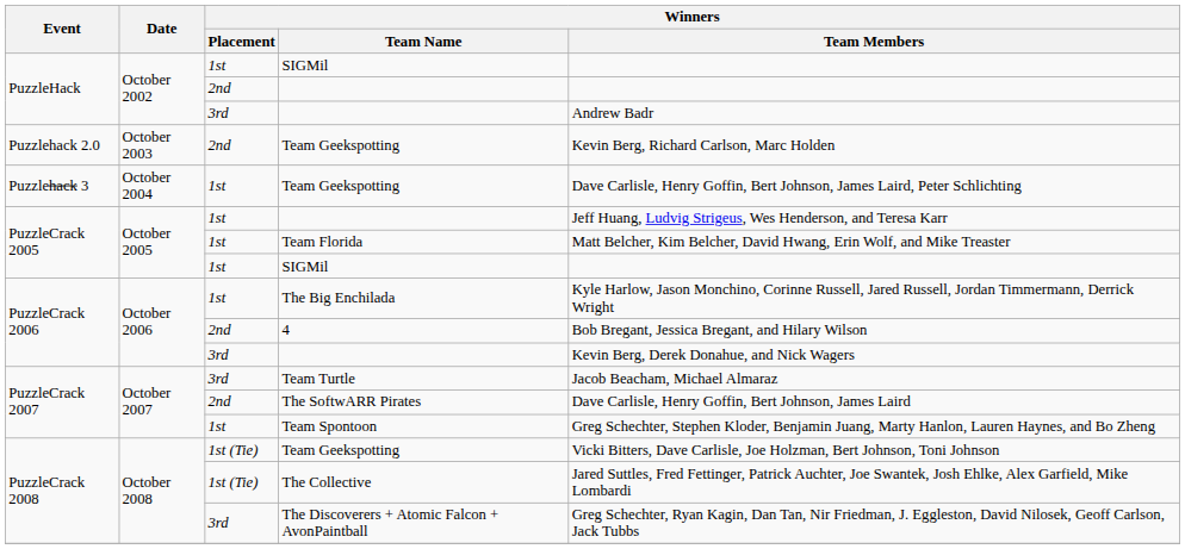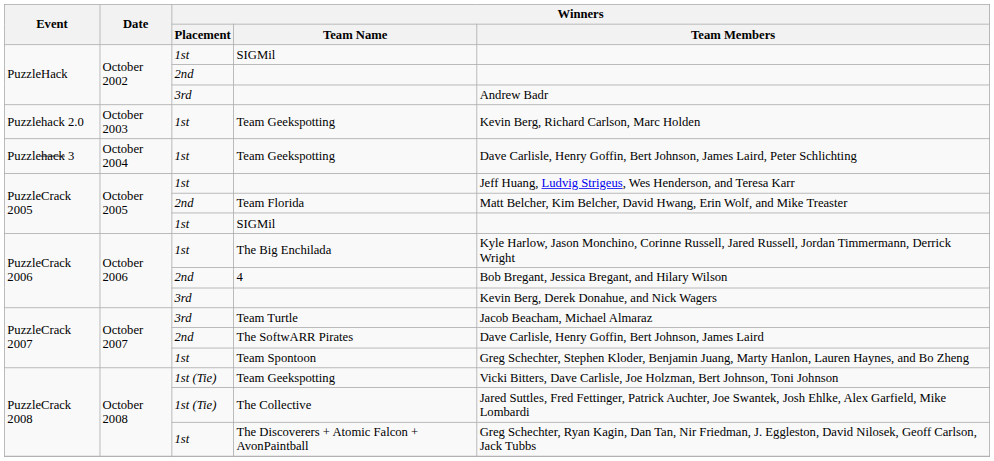Puzzlehack 2.0 / Team Geekspotting | Winners / Placement: 2nd -> 1st
Team Florida | Winners / Placement: 1st -> 2nd
The Discoverers + Atomic Falcon + AvonPaintball | Winners / Placement: 3rd -> 1st
